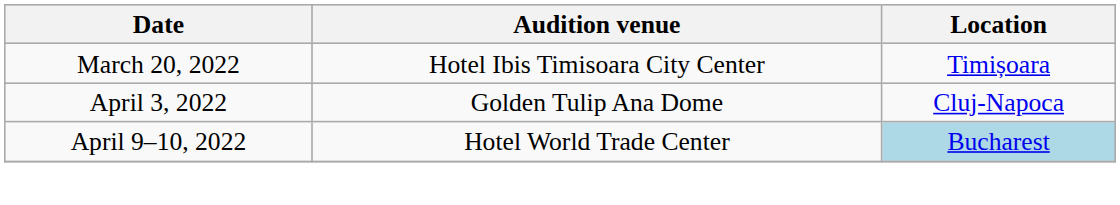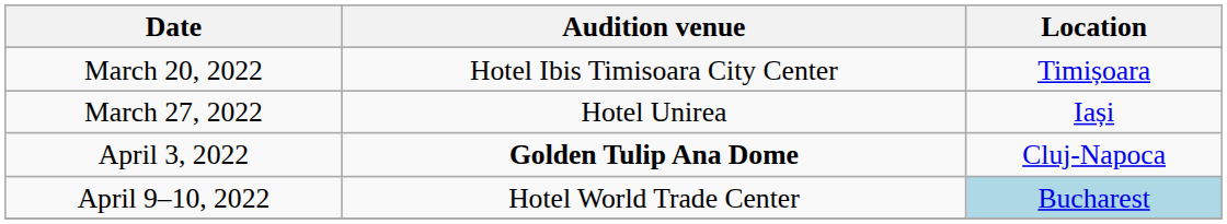+ row: March 27, 2022 | Hotel Unirea | Iași
April 3, 2022 | Audition venue: normal -> bold
